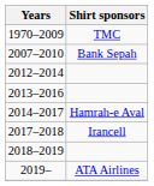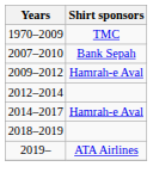+ row: 2009–2012 | Hamrah-e Aval
- row: 2013–2016
- row: 2017–2018 | Irancell
